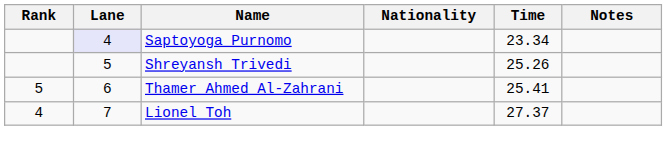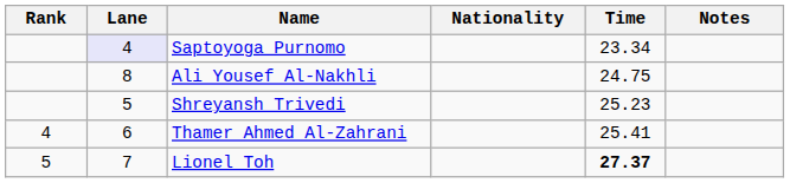+ row: 8 | Ali Yousef Al-Nakhli | 24.75
Shreyansh Trivedi | Time: 25.26 -> 25.23
Thamer Ahmed Al-Zahrani | Rank: 5 -> 4
Lionel Toh | Rank: 4 -> 5
Lionel Toh | Time: normal -> bold
